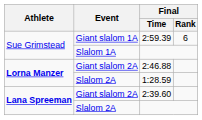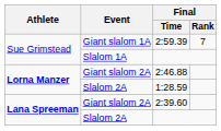2:59.39 | Final / Rank: 6 -> 7
